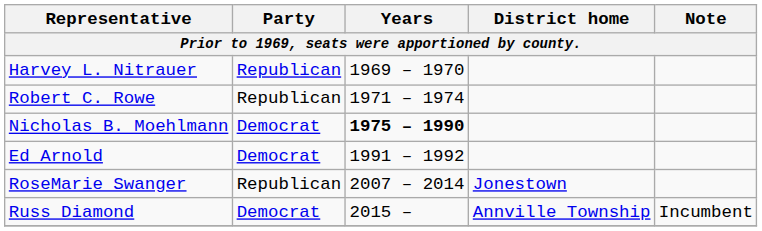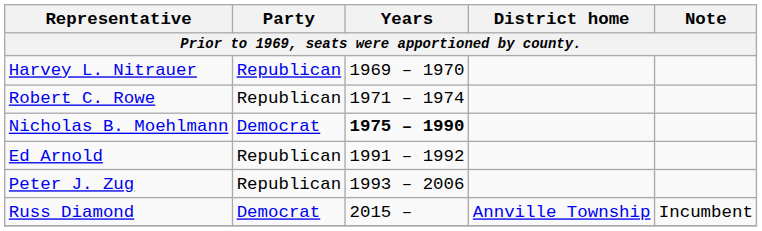Ed Arnold | Party: Democrat -> Republican
+ row: Peter J. Zug | Republican | 1993 – 2006
- row: RoseMarie Swanger | Republican | 2007 – 2014 | Jonestown
